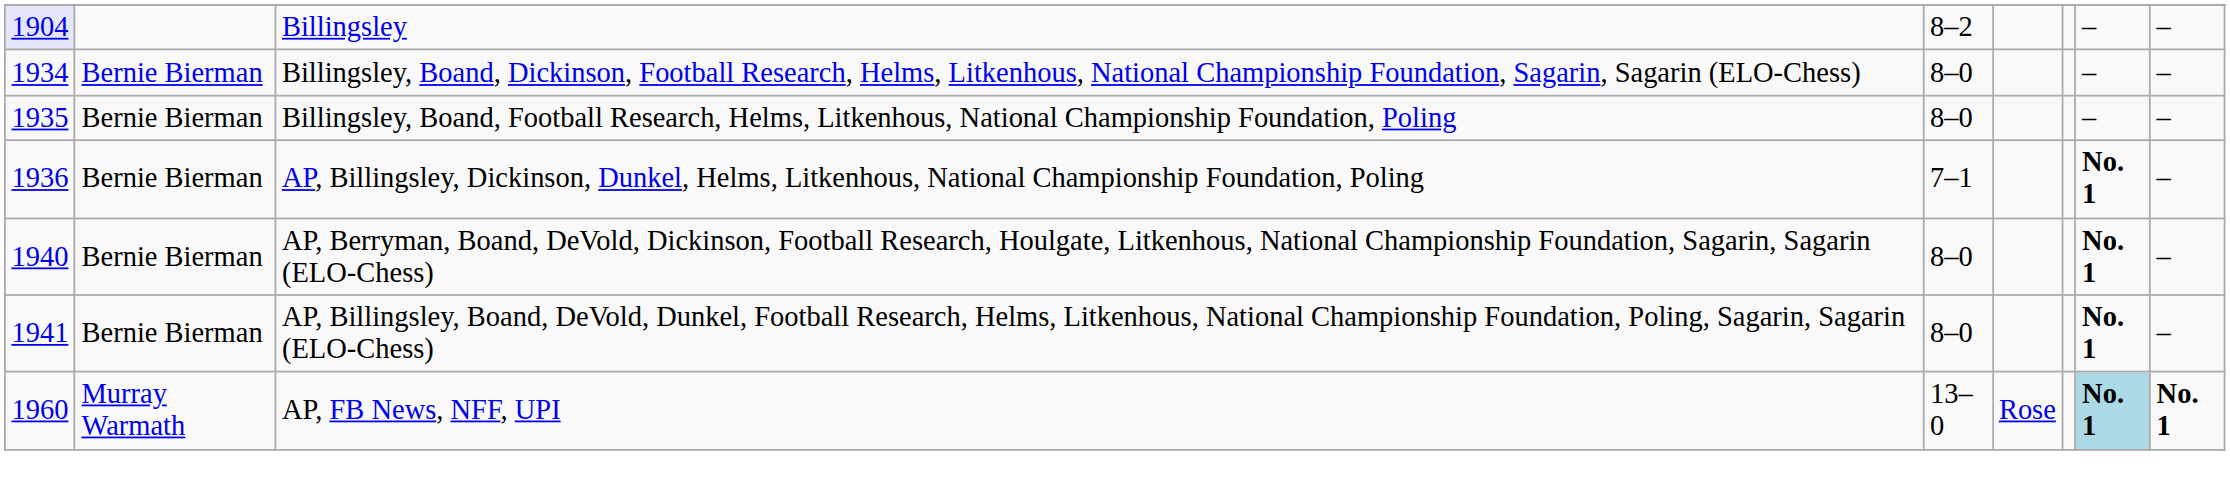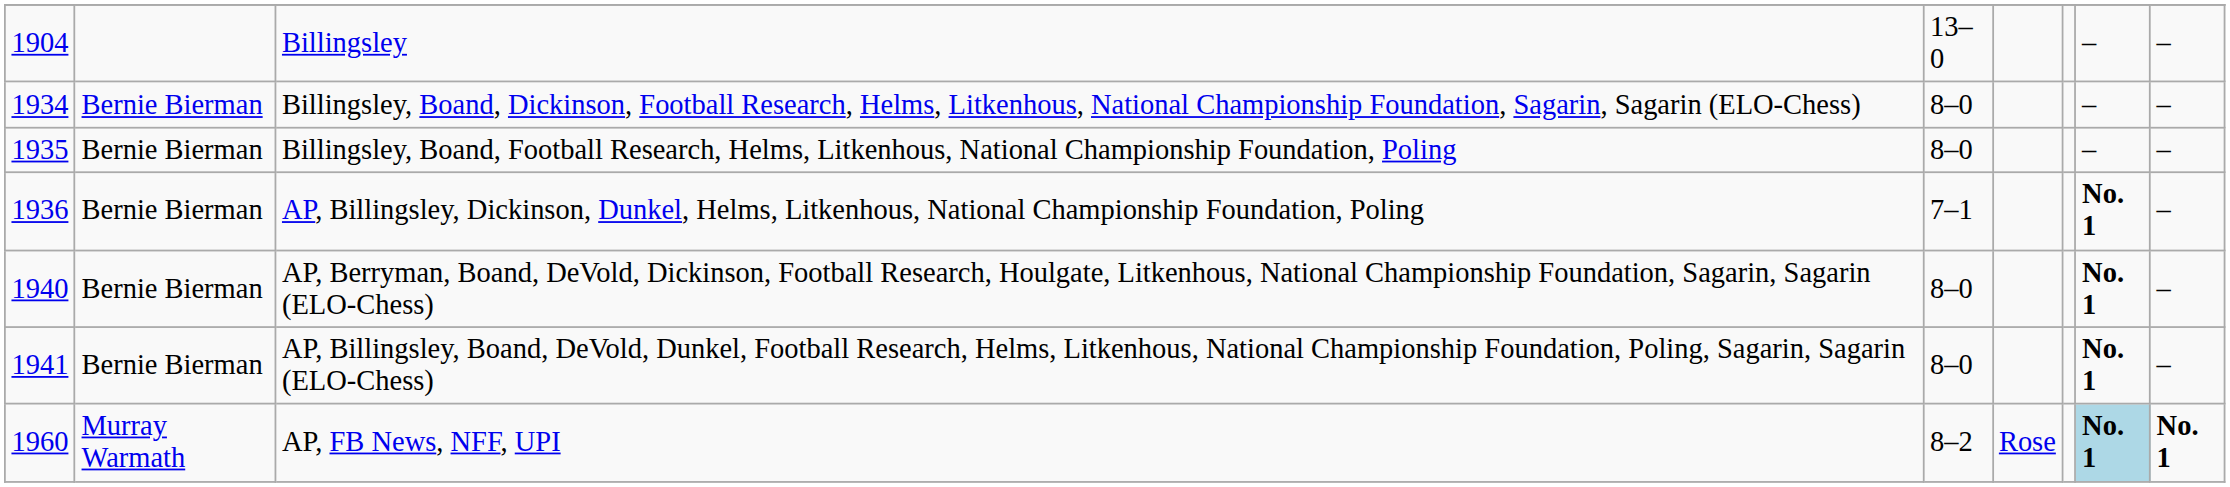Billingsley | column 1: lavender background -> no background
Billingsley | column 4: 8–2 -> 13–0
AP, FB News, NFF, UPI | column 4: 13–0 -> 8–2
